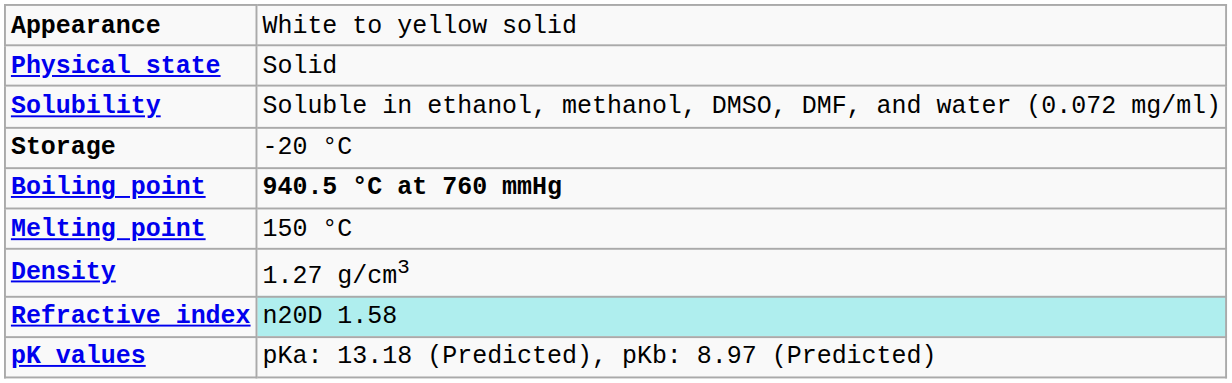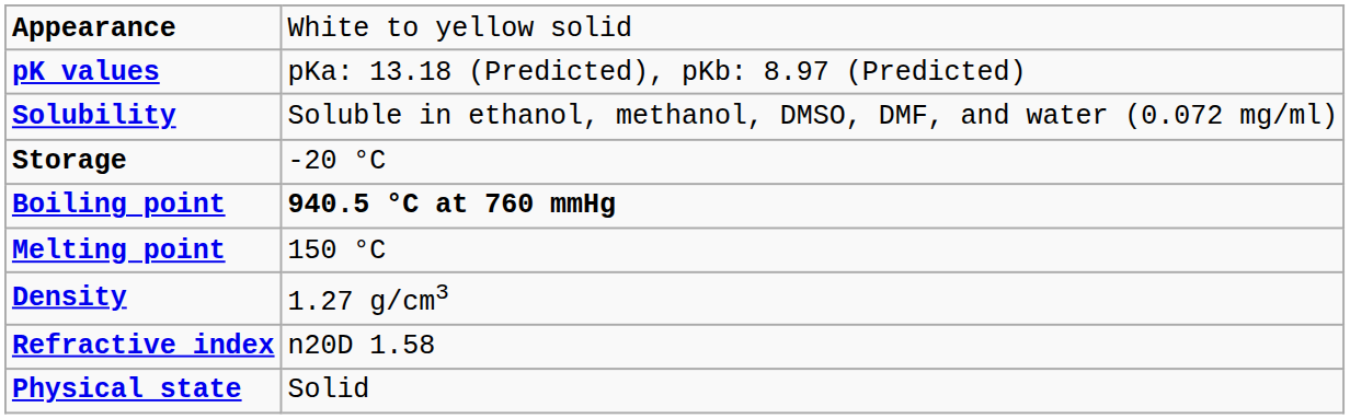rows swapped: Physical state <-> pK values
Refractive index | column 2: paleturquoise background -> no background
